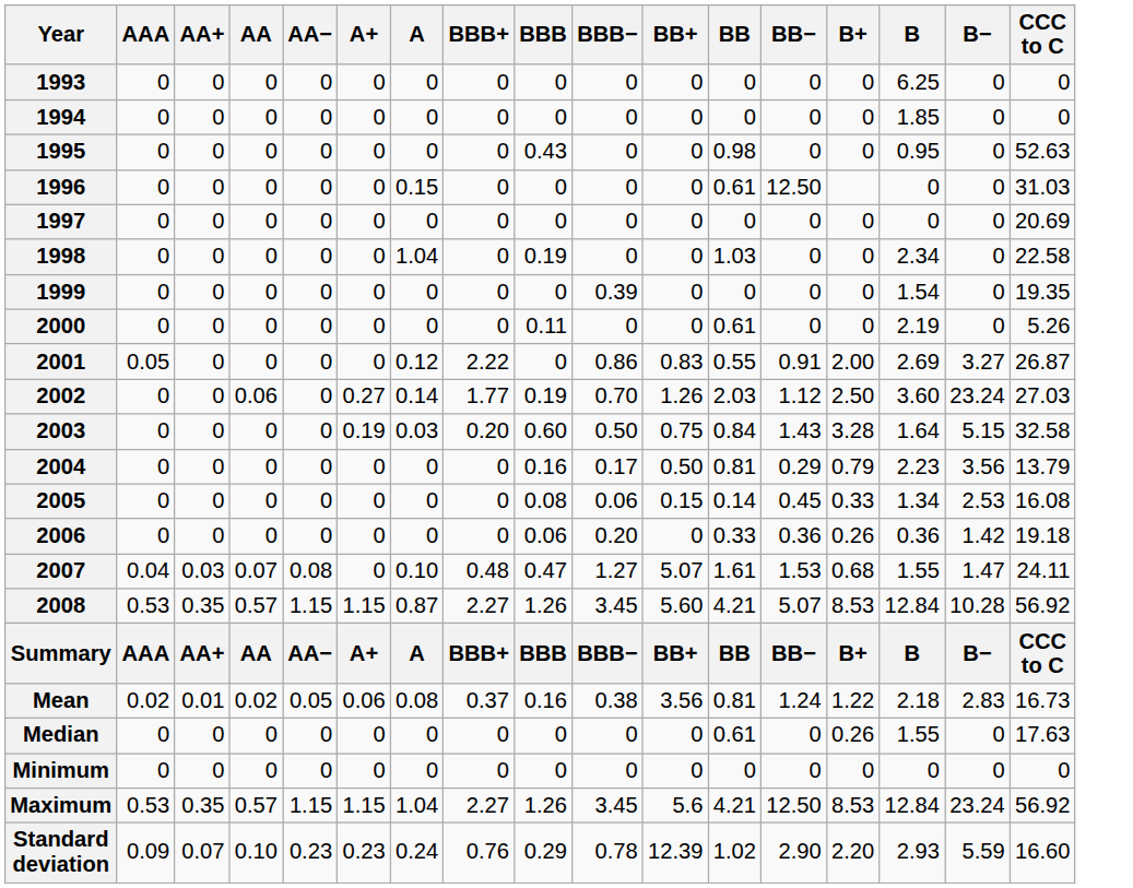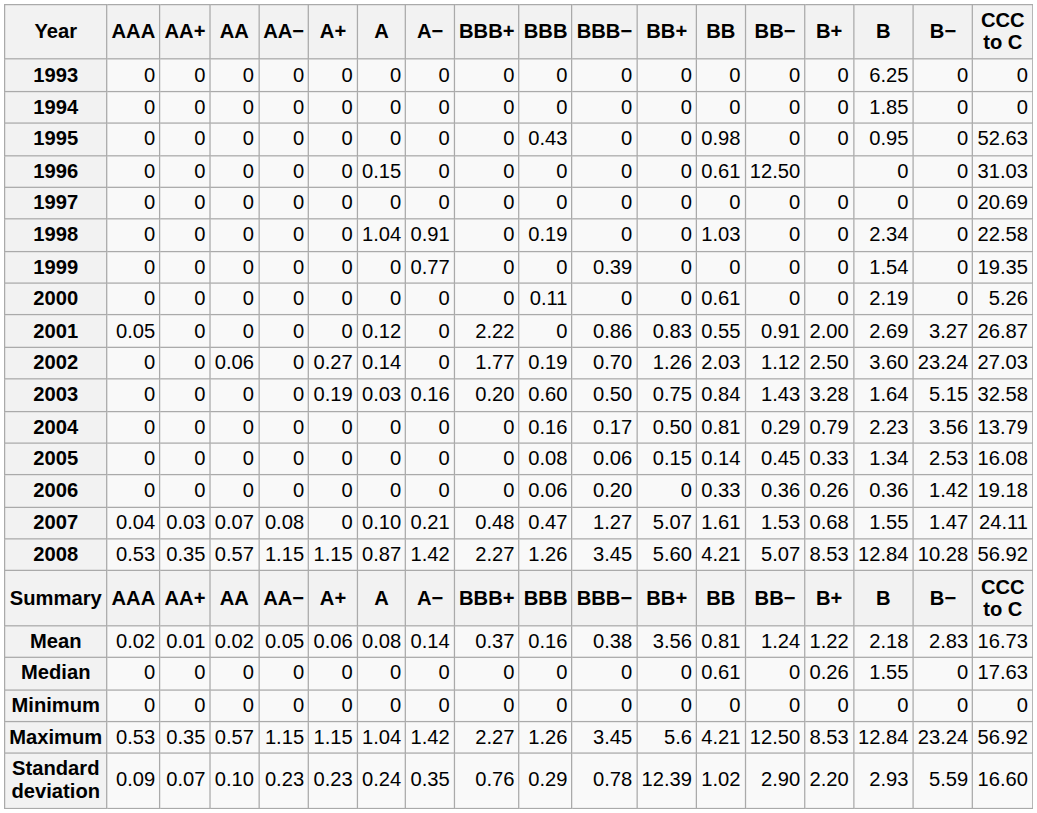+ column: A− | 0 | 0 | 0 | 0 | 0 | 0.91 | 0.77 | 0 | 0 | 0 | 0.16 | 0 | 0 | 0 | 0.21 | 1.42 | A− | 0.14 | 0 | 0 | 1.42 | 0.35
